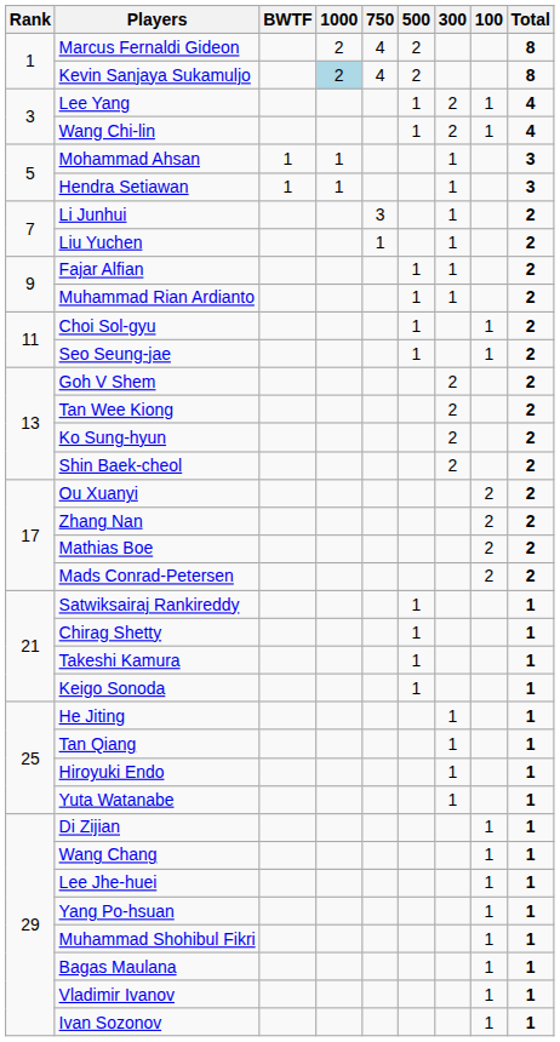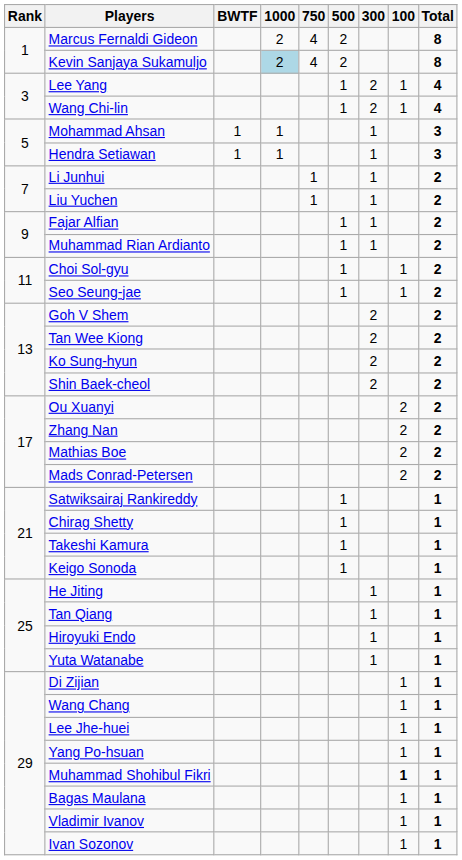Li Junhui | 750: 3 -> 1
Muhammad Shohibul Fikri | 100: normal -> bold
